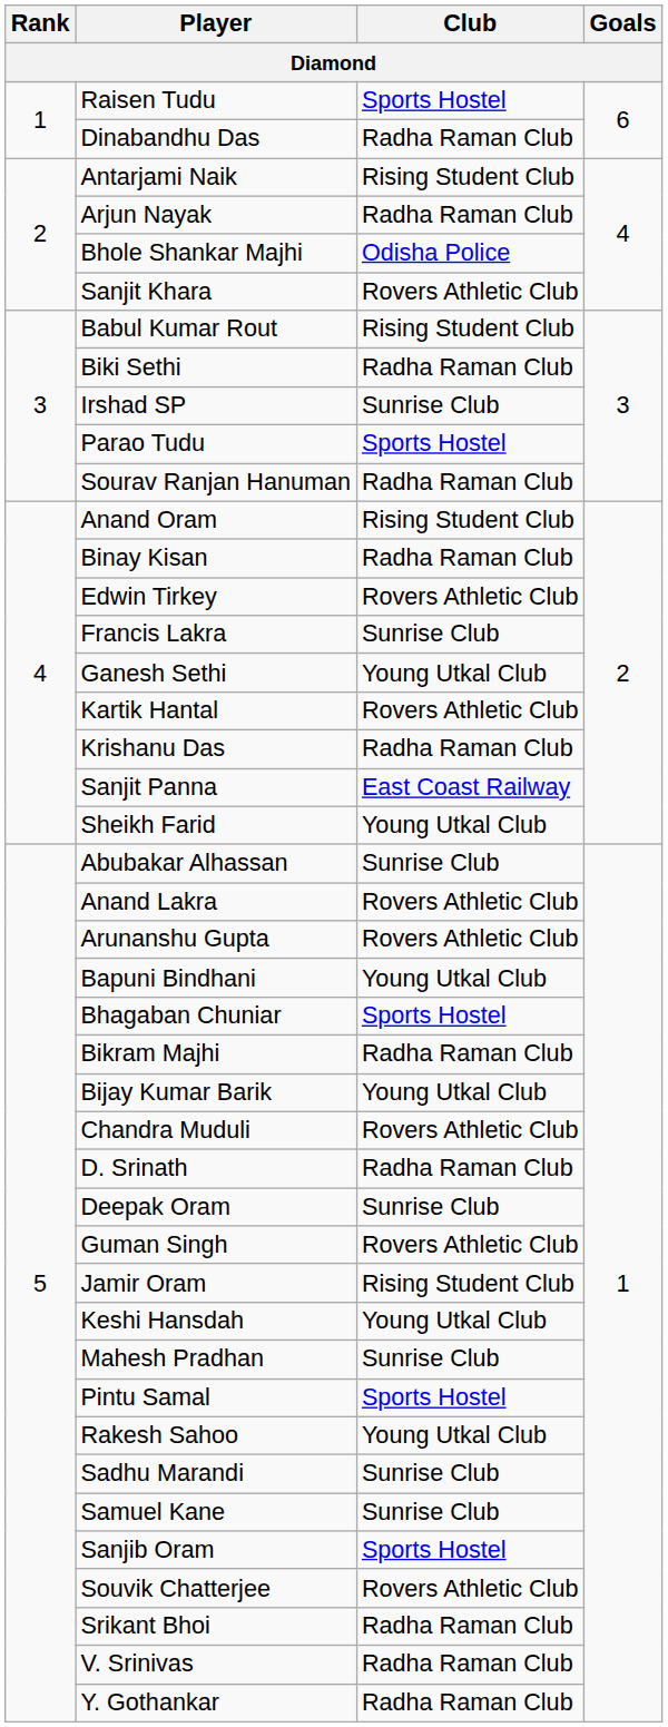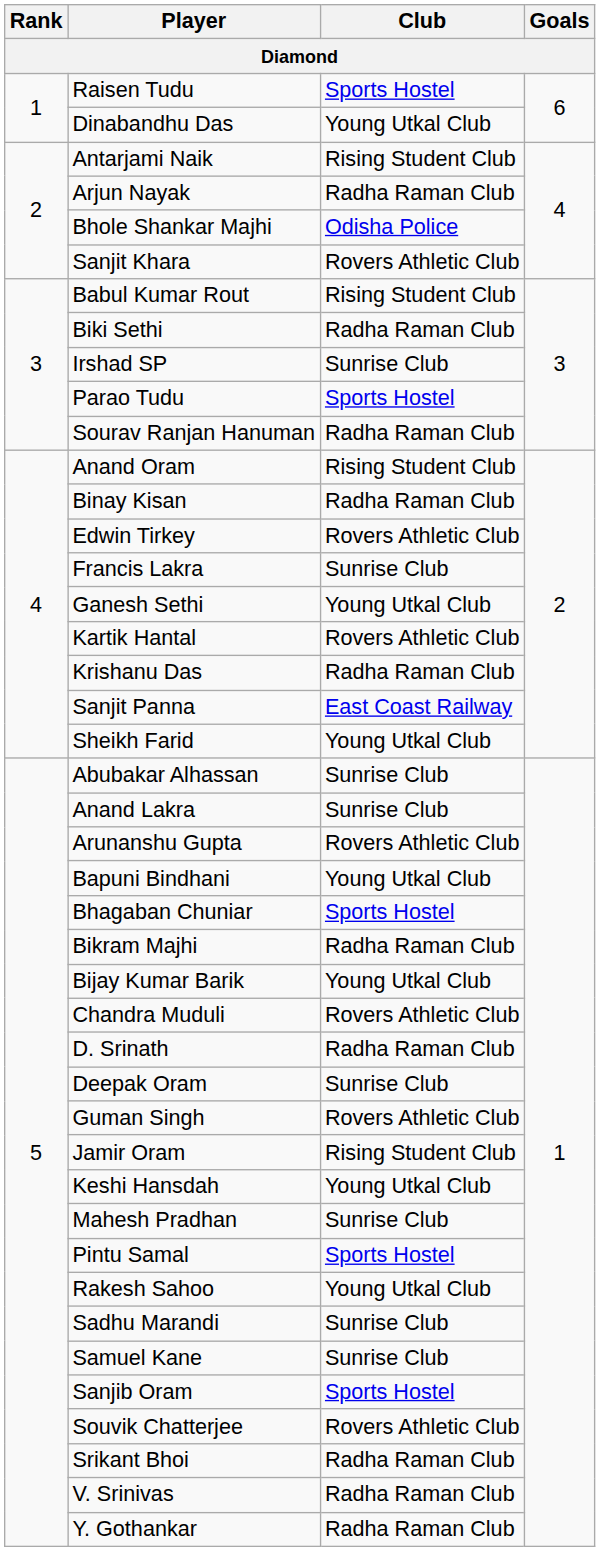Dinabandhu Das | Club: Radha Raman Club -> Young Utkal Club
Anand Lakra | Club: Rovers Athletic Club -> Sunrise Club
